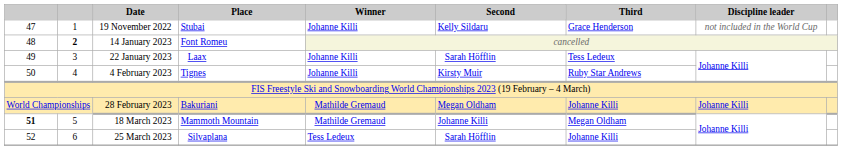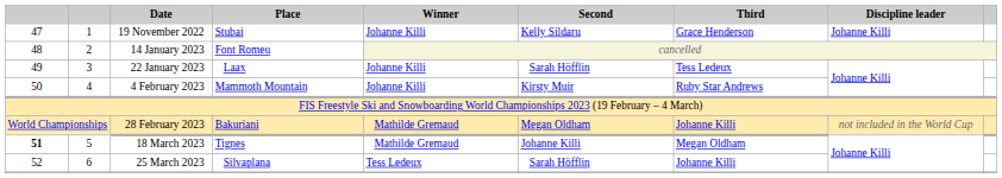19 November 2022 | Discipline leader: not included in the World Cup -> Johanne Killi
14 January 2023 | column 2: bold -> normal
4 February 2023 | Place: Tignes -> Mammoth Mountain
28 February 2023 | Discipline leader: Johanne Killi -> not included in the World Cup
18 March 2023 | Place: Mammoth Mountain -> Tignes
